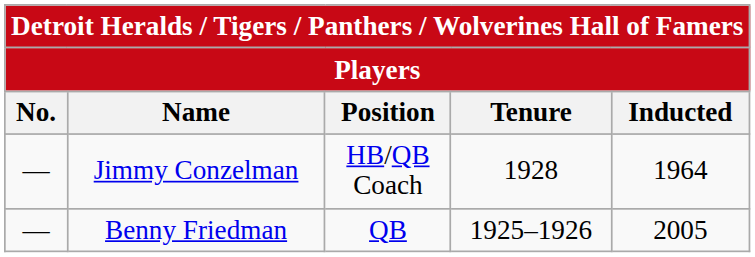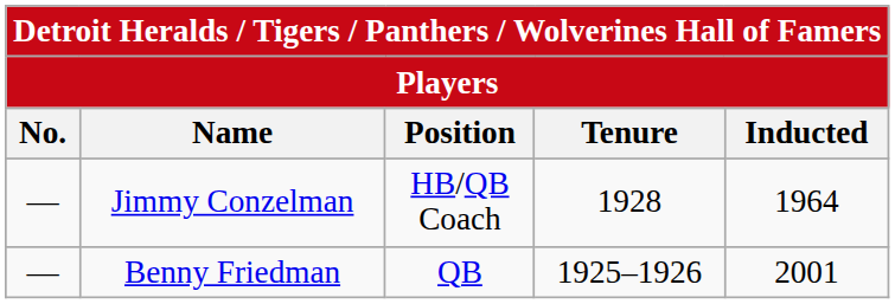Benny Friedman | Inducted: 2005 -> 2001
